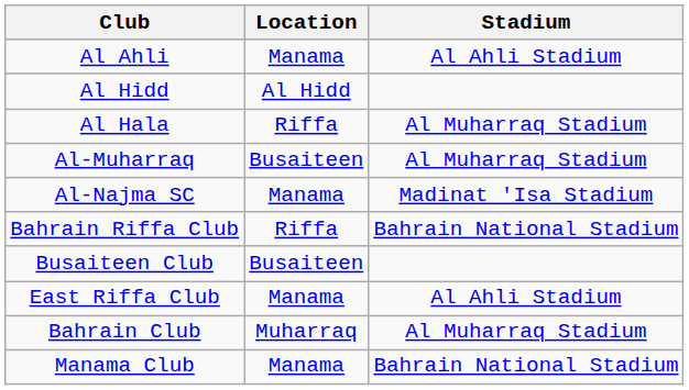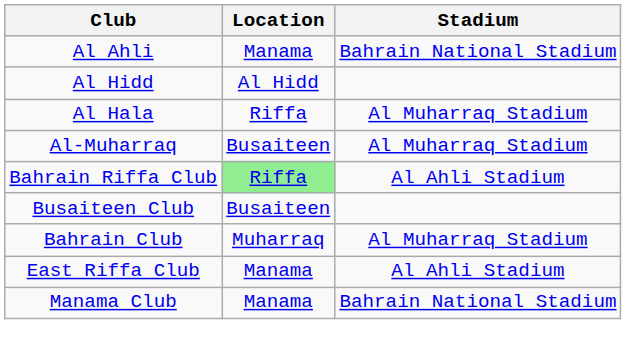Al Ahli | Stadium: Al Ahli Stadium -> Bahrain National Stadium
- row: Al-Najma SC | Manama | Madinat 'Isa Stadium
Bahrain Riffa Club | Location: no background -> lightgreen background
Bahrain Riffa Club | Stadium: Bahrain National Stadium -> Al Ahli Stadium
rows swapped: East Riffa Club <-> Bahrain Club
